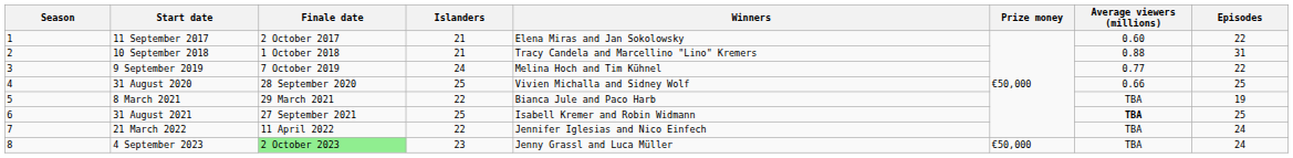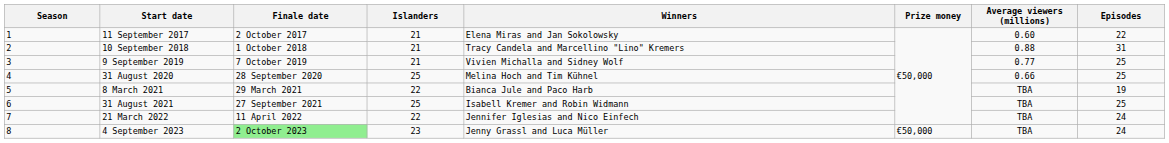9 September 2019 | Islanders: 24 -> 21
9 September 2019 | Winners: Melina Hoch and Tim Kühnel -> Vivien Michalla and Sidney Wolf
9 September 2019 | Episodes: 22 -> 25
31 August 2020 | Winners: Vivien Michalla and Sidney Wolf -> Melina Hoch and Tim Kühnel
31 August 2021 | Average viewers (millions): bold -> normal
